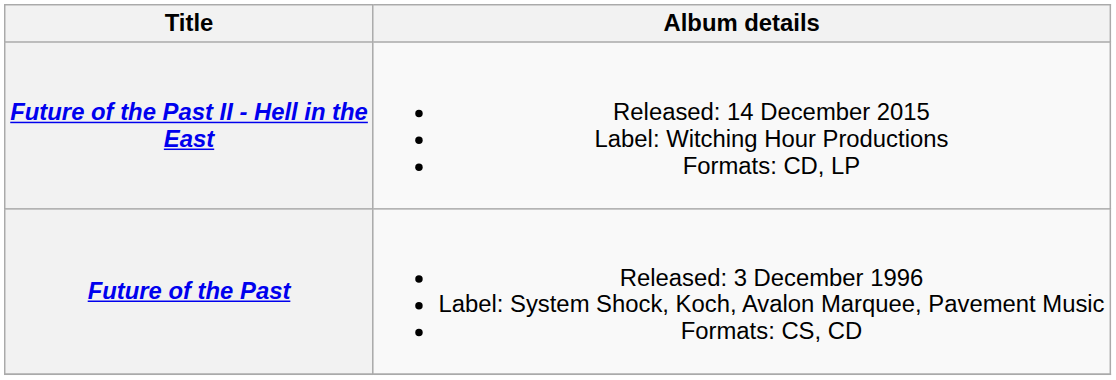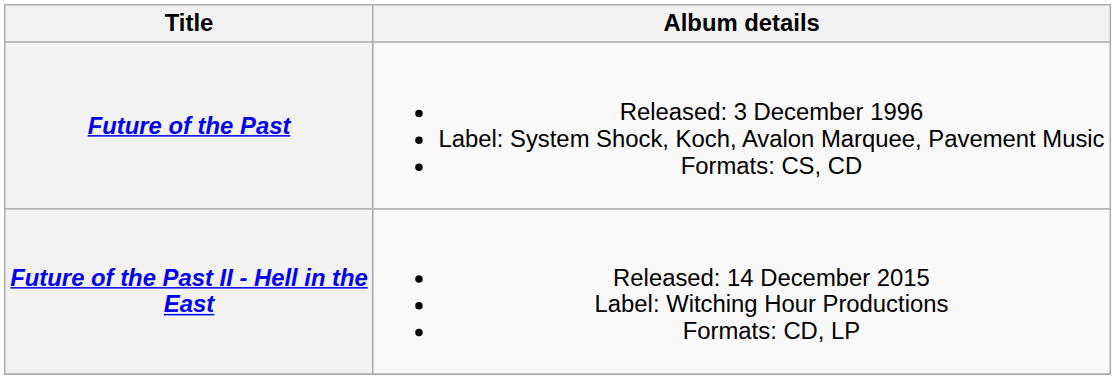rows swapped: Future of the Past <-> Future of the Past II - Hell in the East
